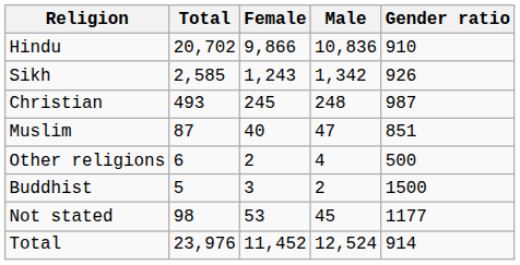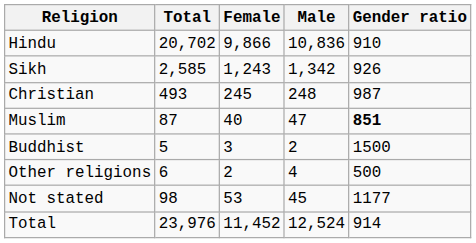Muslim | Gender ratio: normal -> bold
rows swapped: Buddhist <-> Other religions
